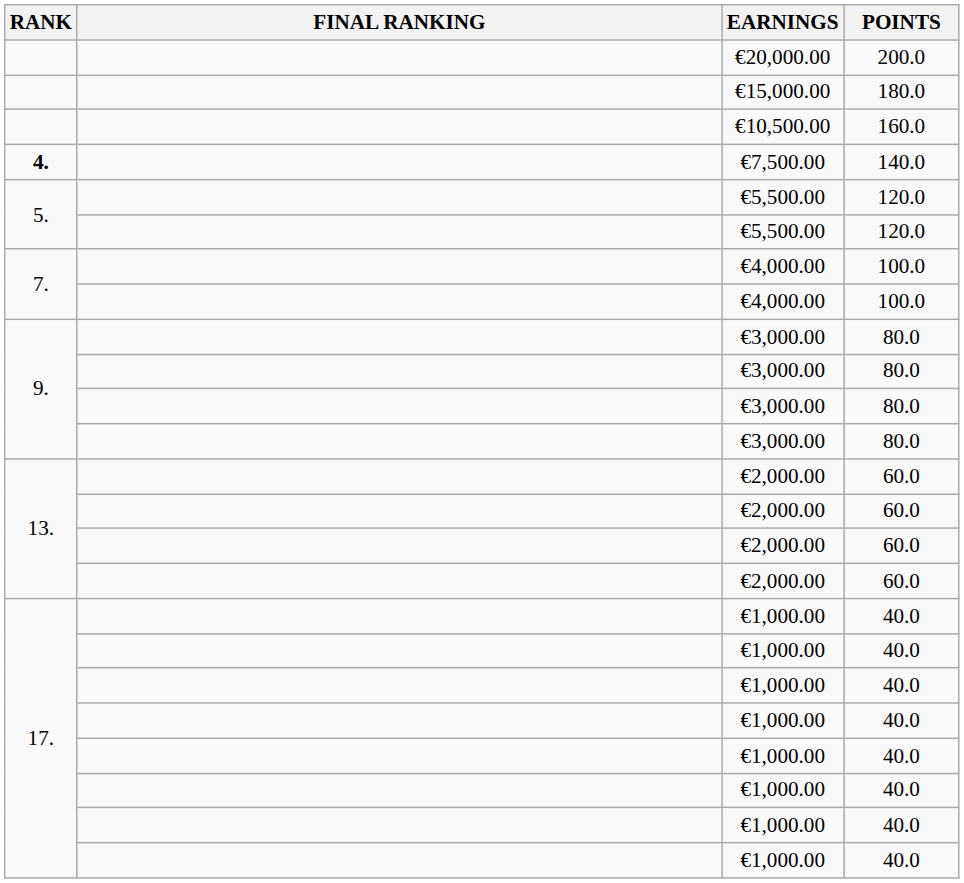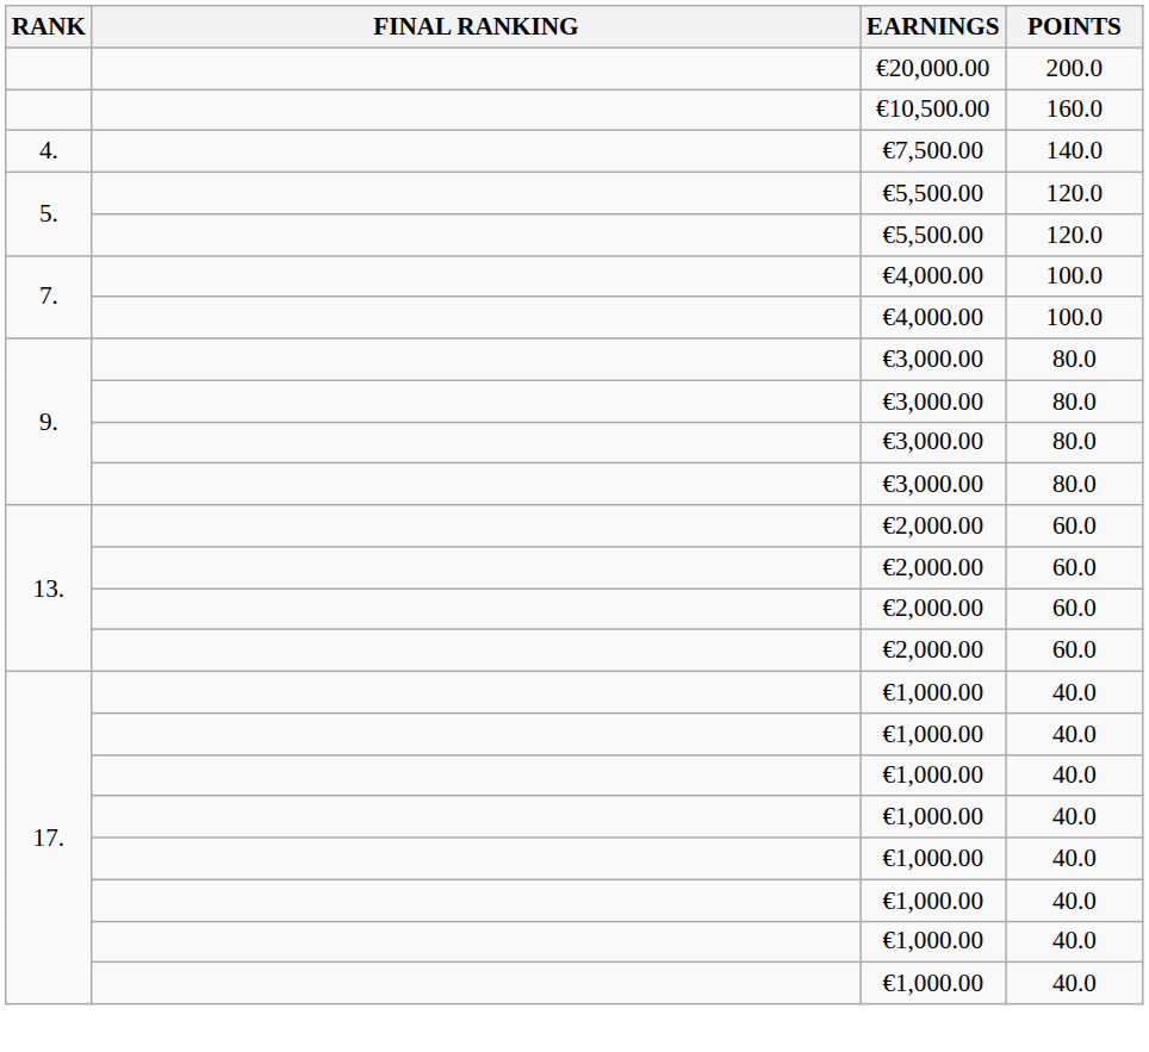- row: €15,000.00 | 180.0
€7,500.00 | RANK: bold -> normal
